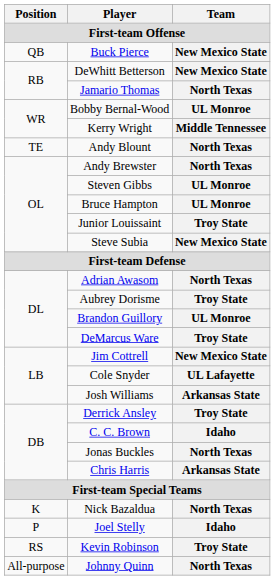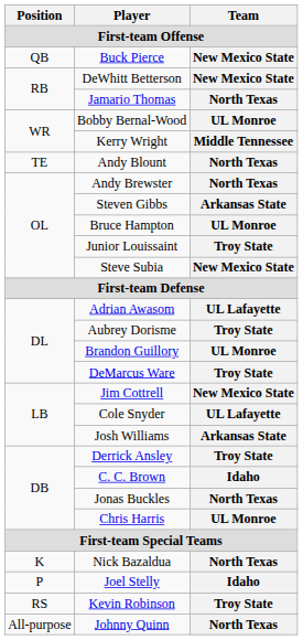Steven Gibbs | Team: UL Monroe -> Arkansas State
Adrian Awasom | Team: North Texas -> UL Lafayette
Chris Harris | Team: Arkansas State -> UL Monroe
